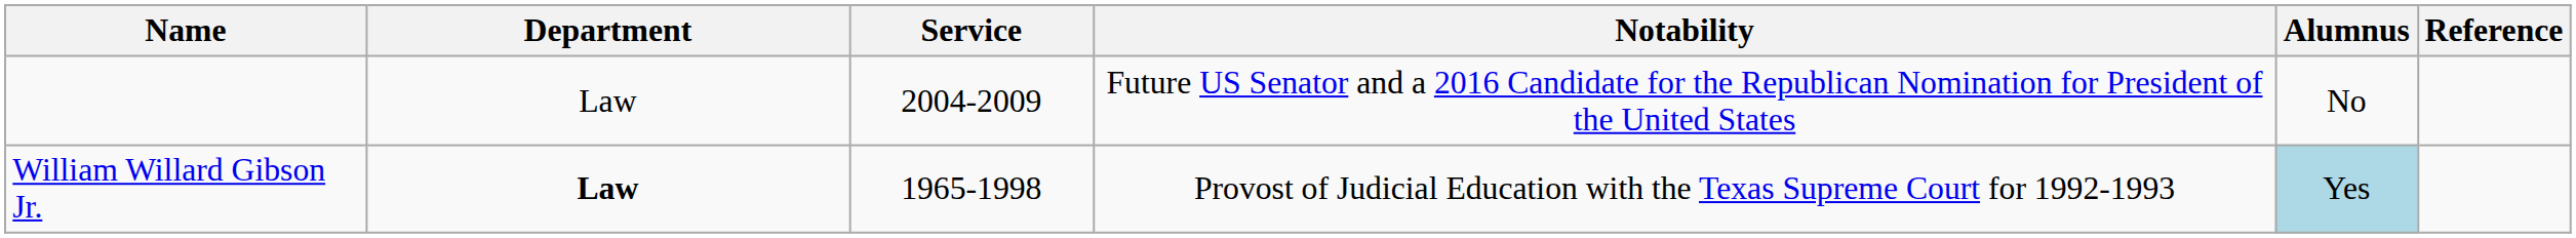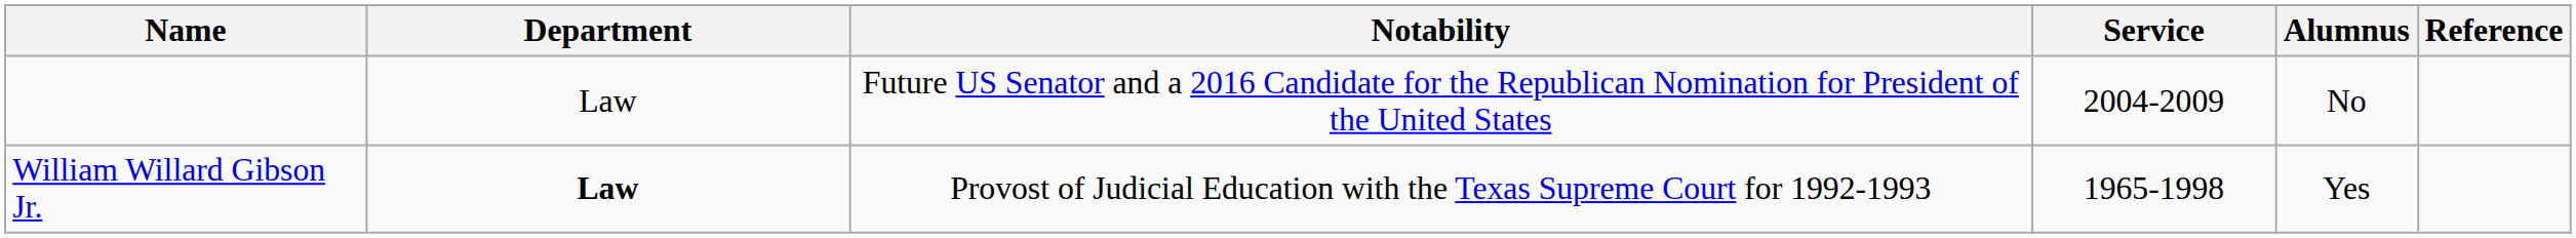columns swapped: Service <-> Notability
William Willard Gibson Jr. | Alumnus: lightblue background -> no background
